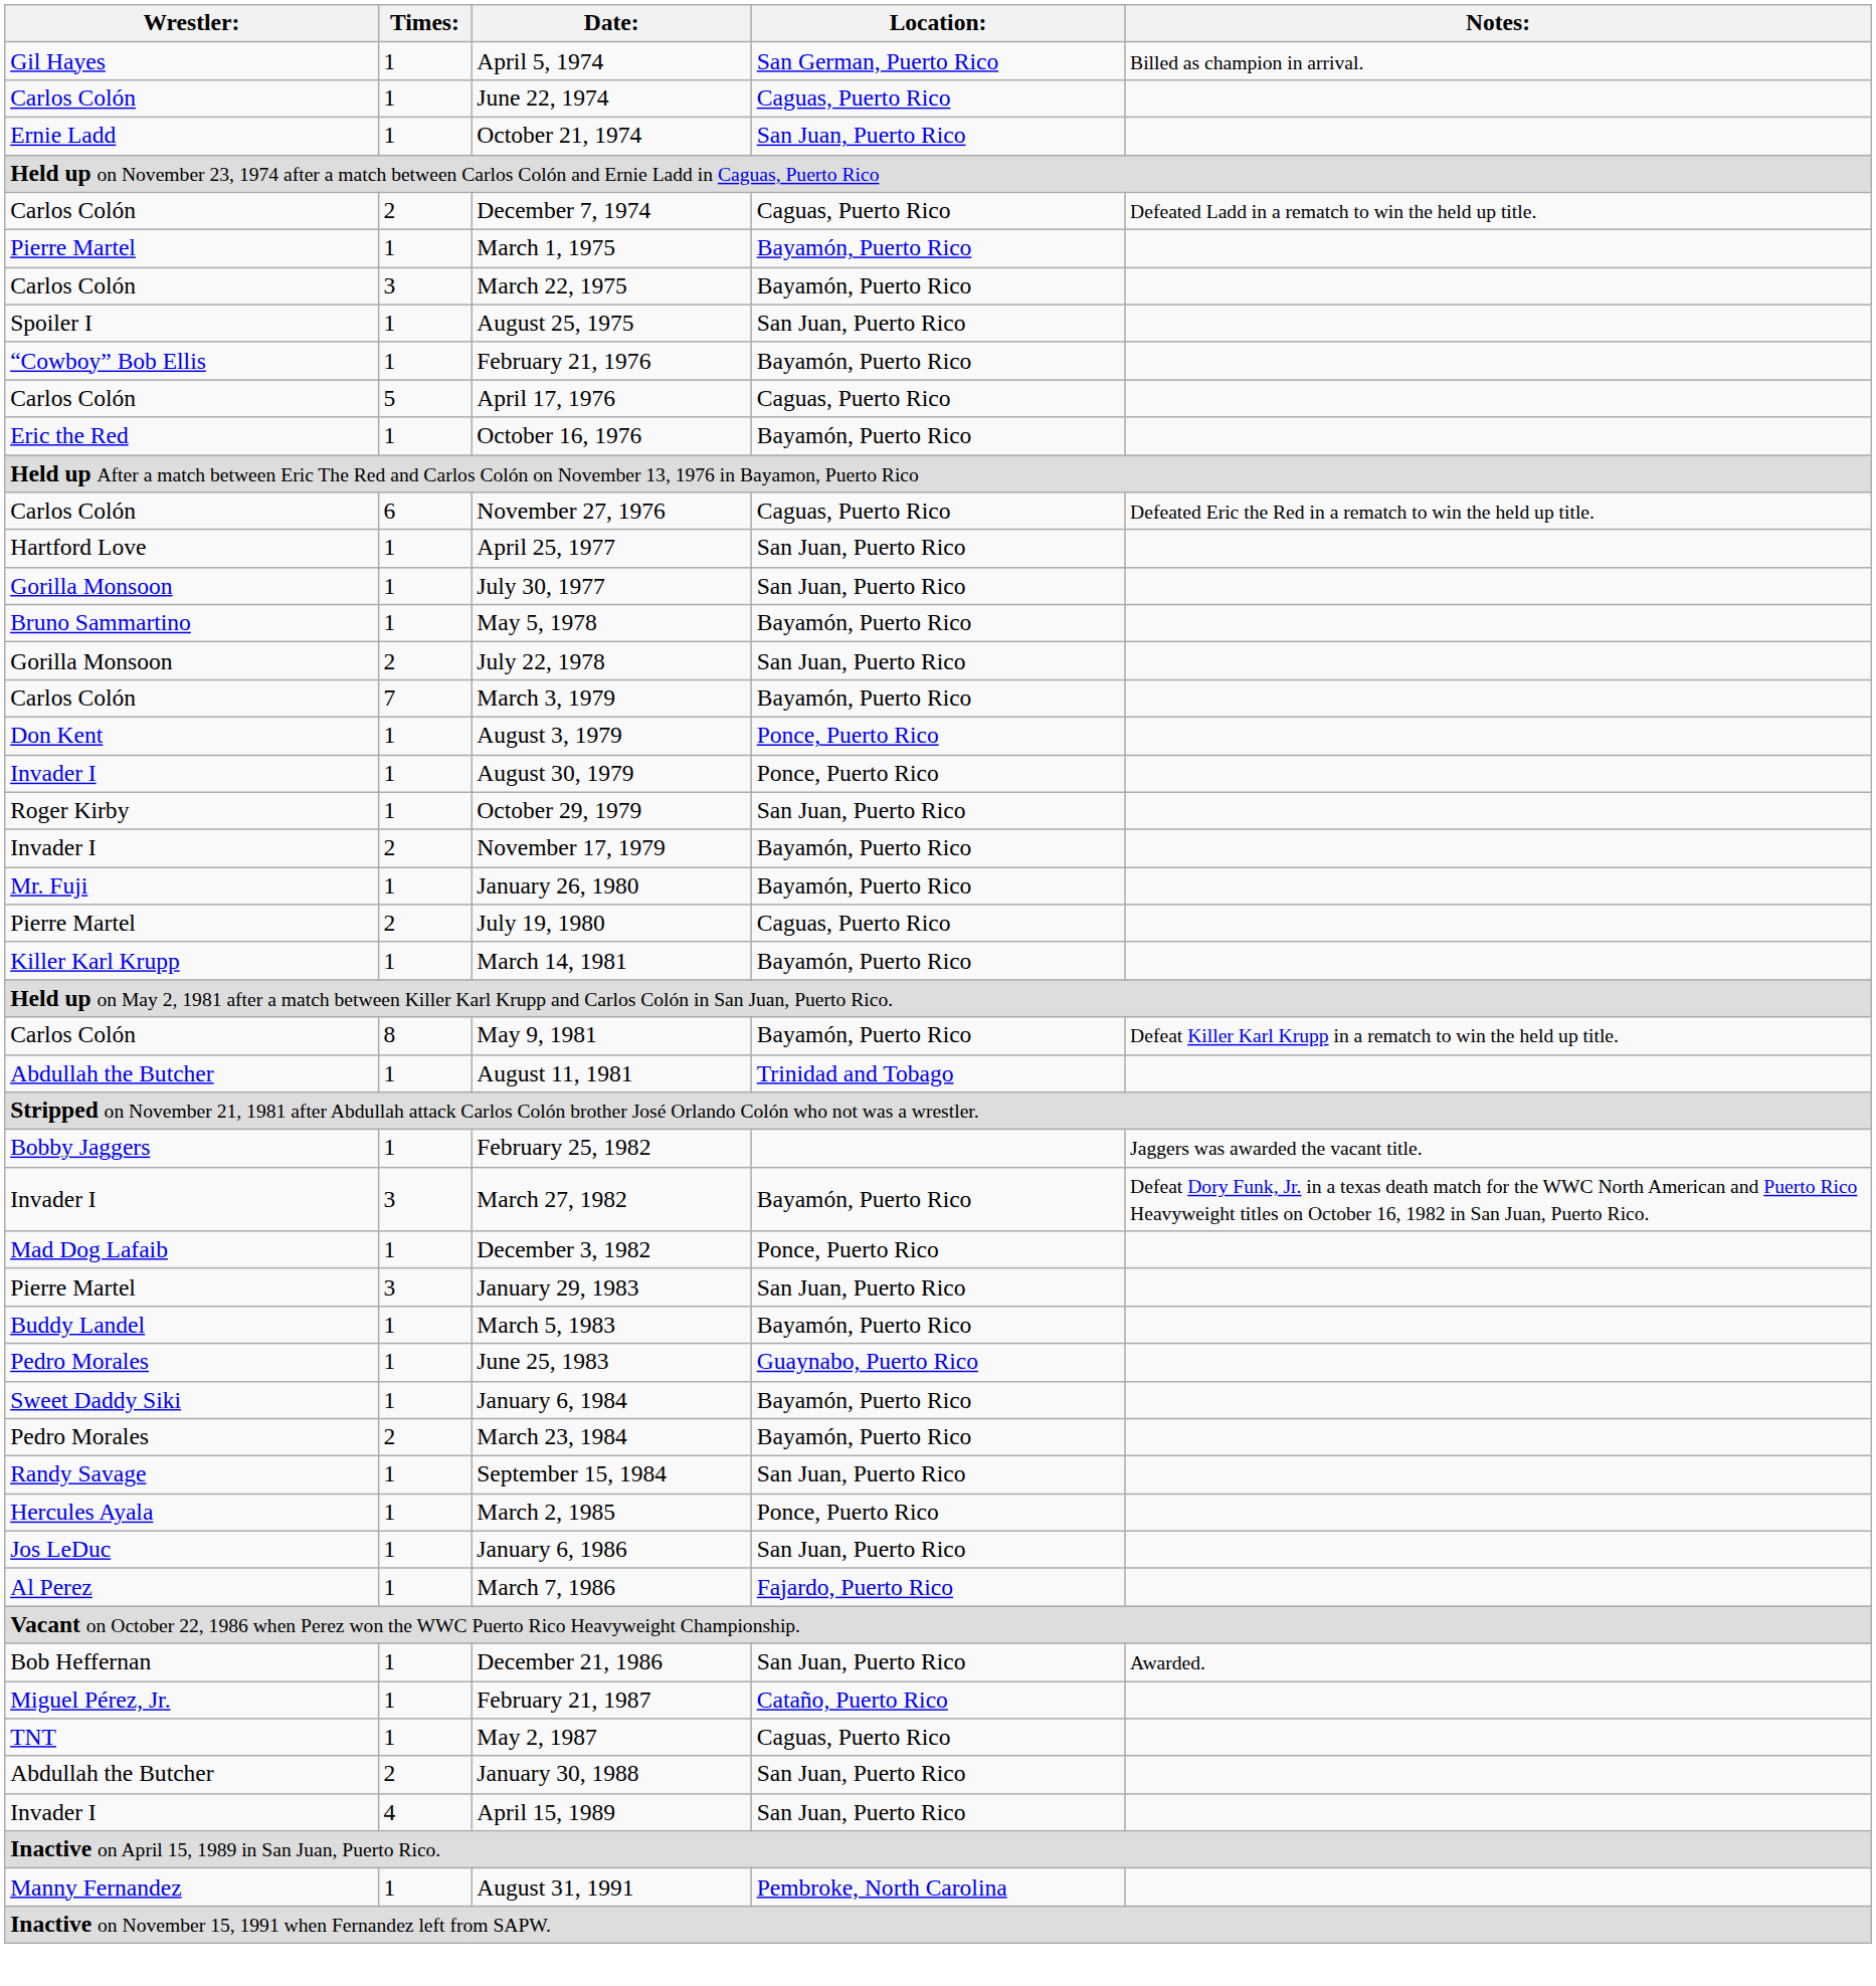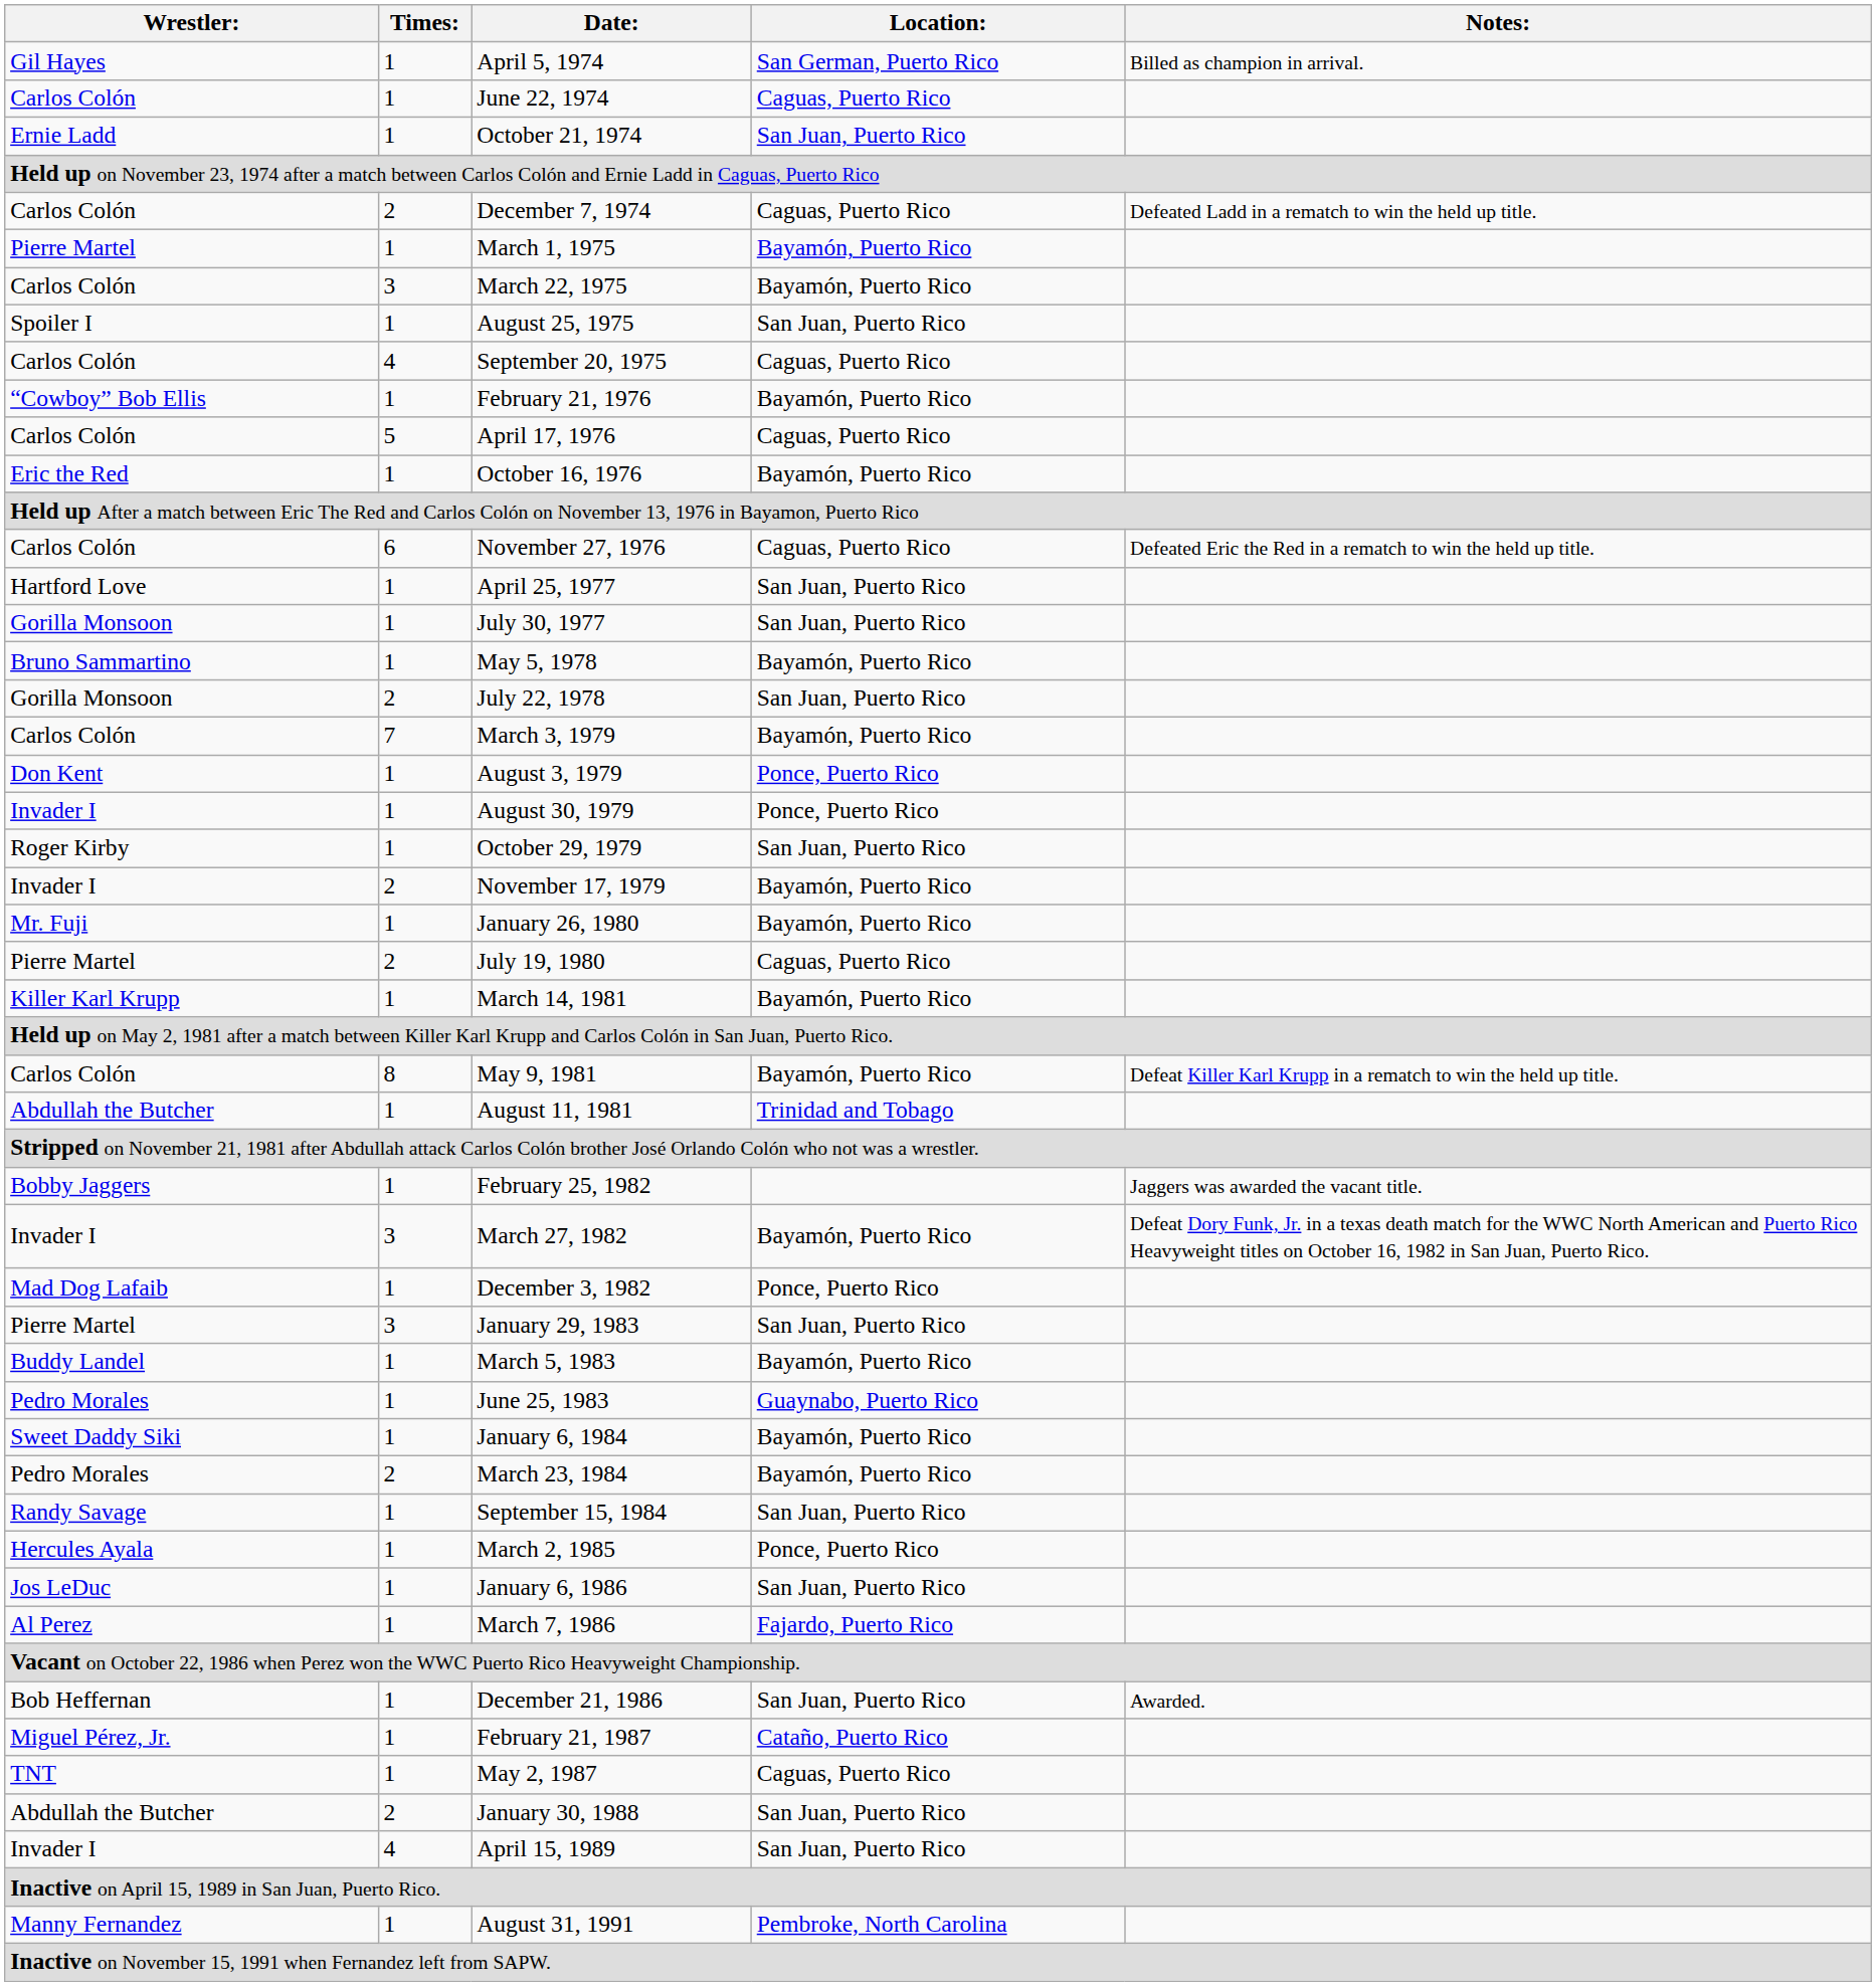+ row: Carlos Colón | 4 | September 20, 1975 | Caguas, Puerto Rico
